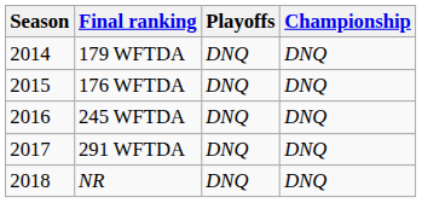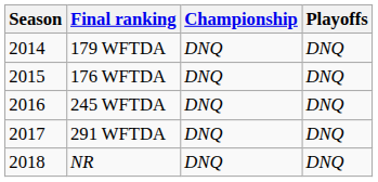columns swapped: Playoffs <-> Championship
